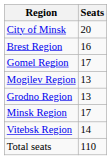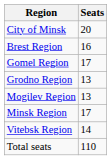rows swapped: Grodno Region <-> Mogilev Region
